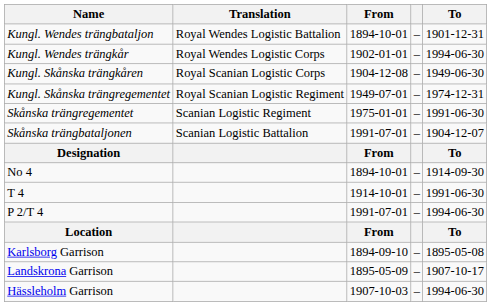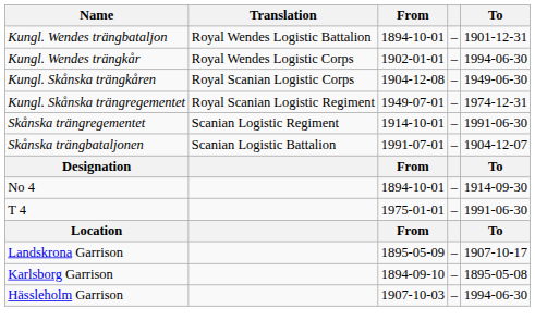Skånska trängregementet | From: 1975-01-01 -> 1914-10-01
T 4 | From: 1914-10-01 -> 1975-01-01
- row: P 2/T 4 | 1991-07-01 | – | 1994-06-30
rows swapped: Karlsborg Garrison <-> Landskrona Garrison
